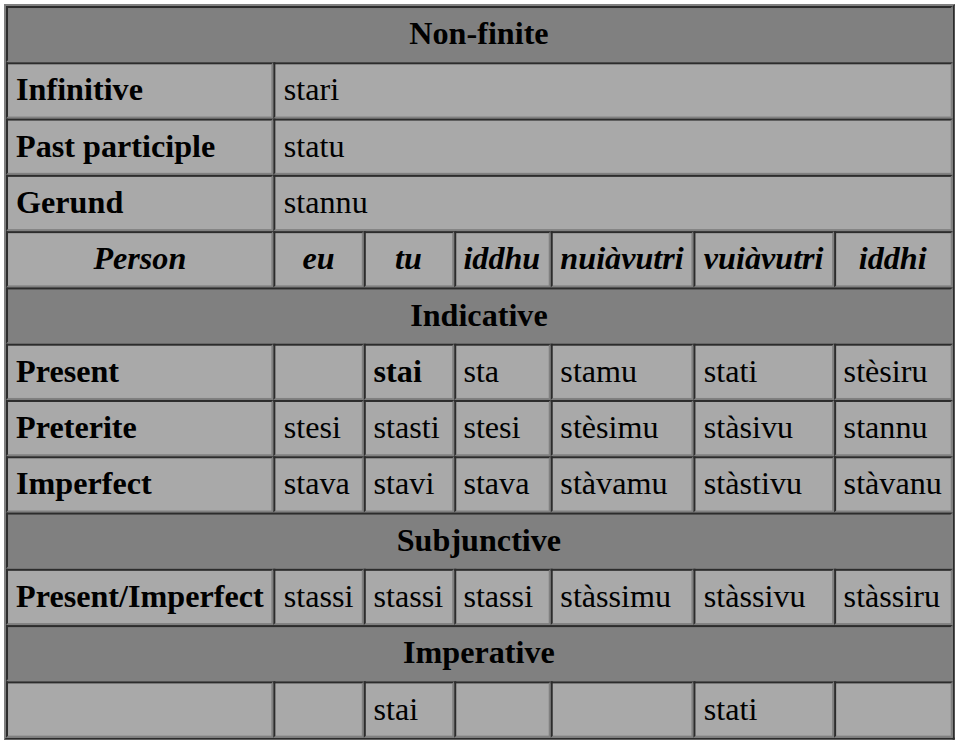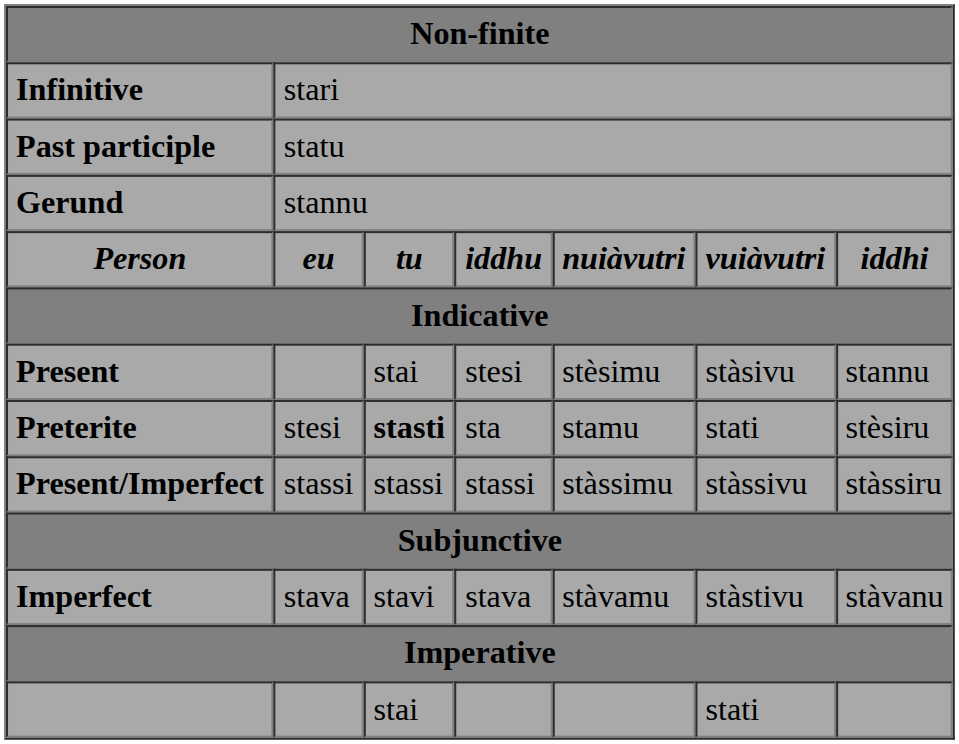Present | column 3: bold -> normal
Present | column 4: sta -> stesi
Present | column 5: stamu -> stèsimu
Present | column 6: stati -> stàsivu
Present | column 7: stèsiru -> stannu
Preterite | column 3: normal -> bold
Preterite | column 4: stesi -> sta
Preterite | column 5: stèsimu -> stamu
Preterite | column 6: stàsivu -> stati
Preterite | column 7: stannu -> stèsiru
rows swapped: Imperfect <-> Present/Imperfect
